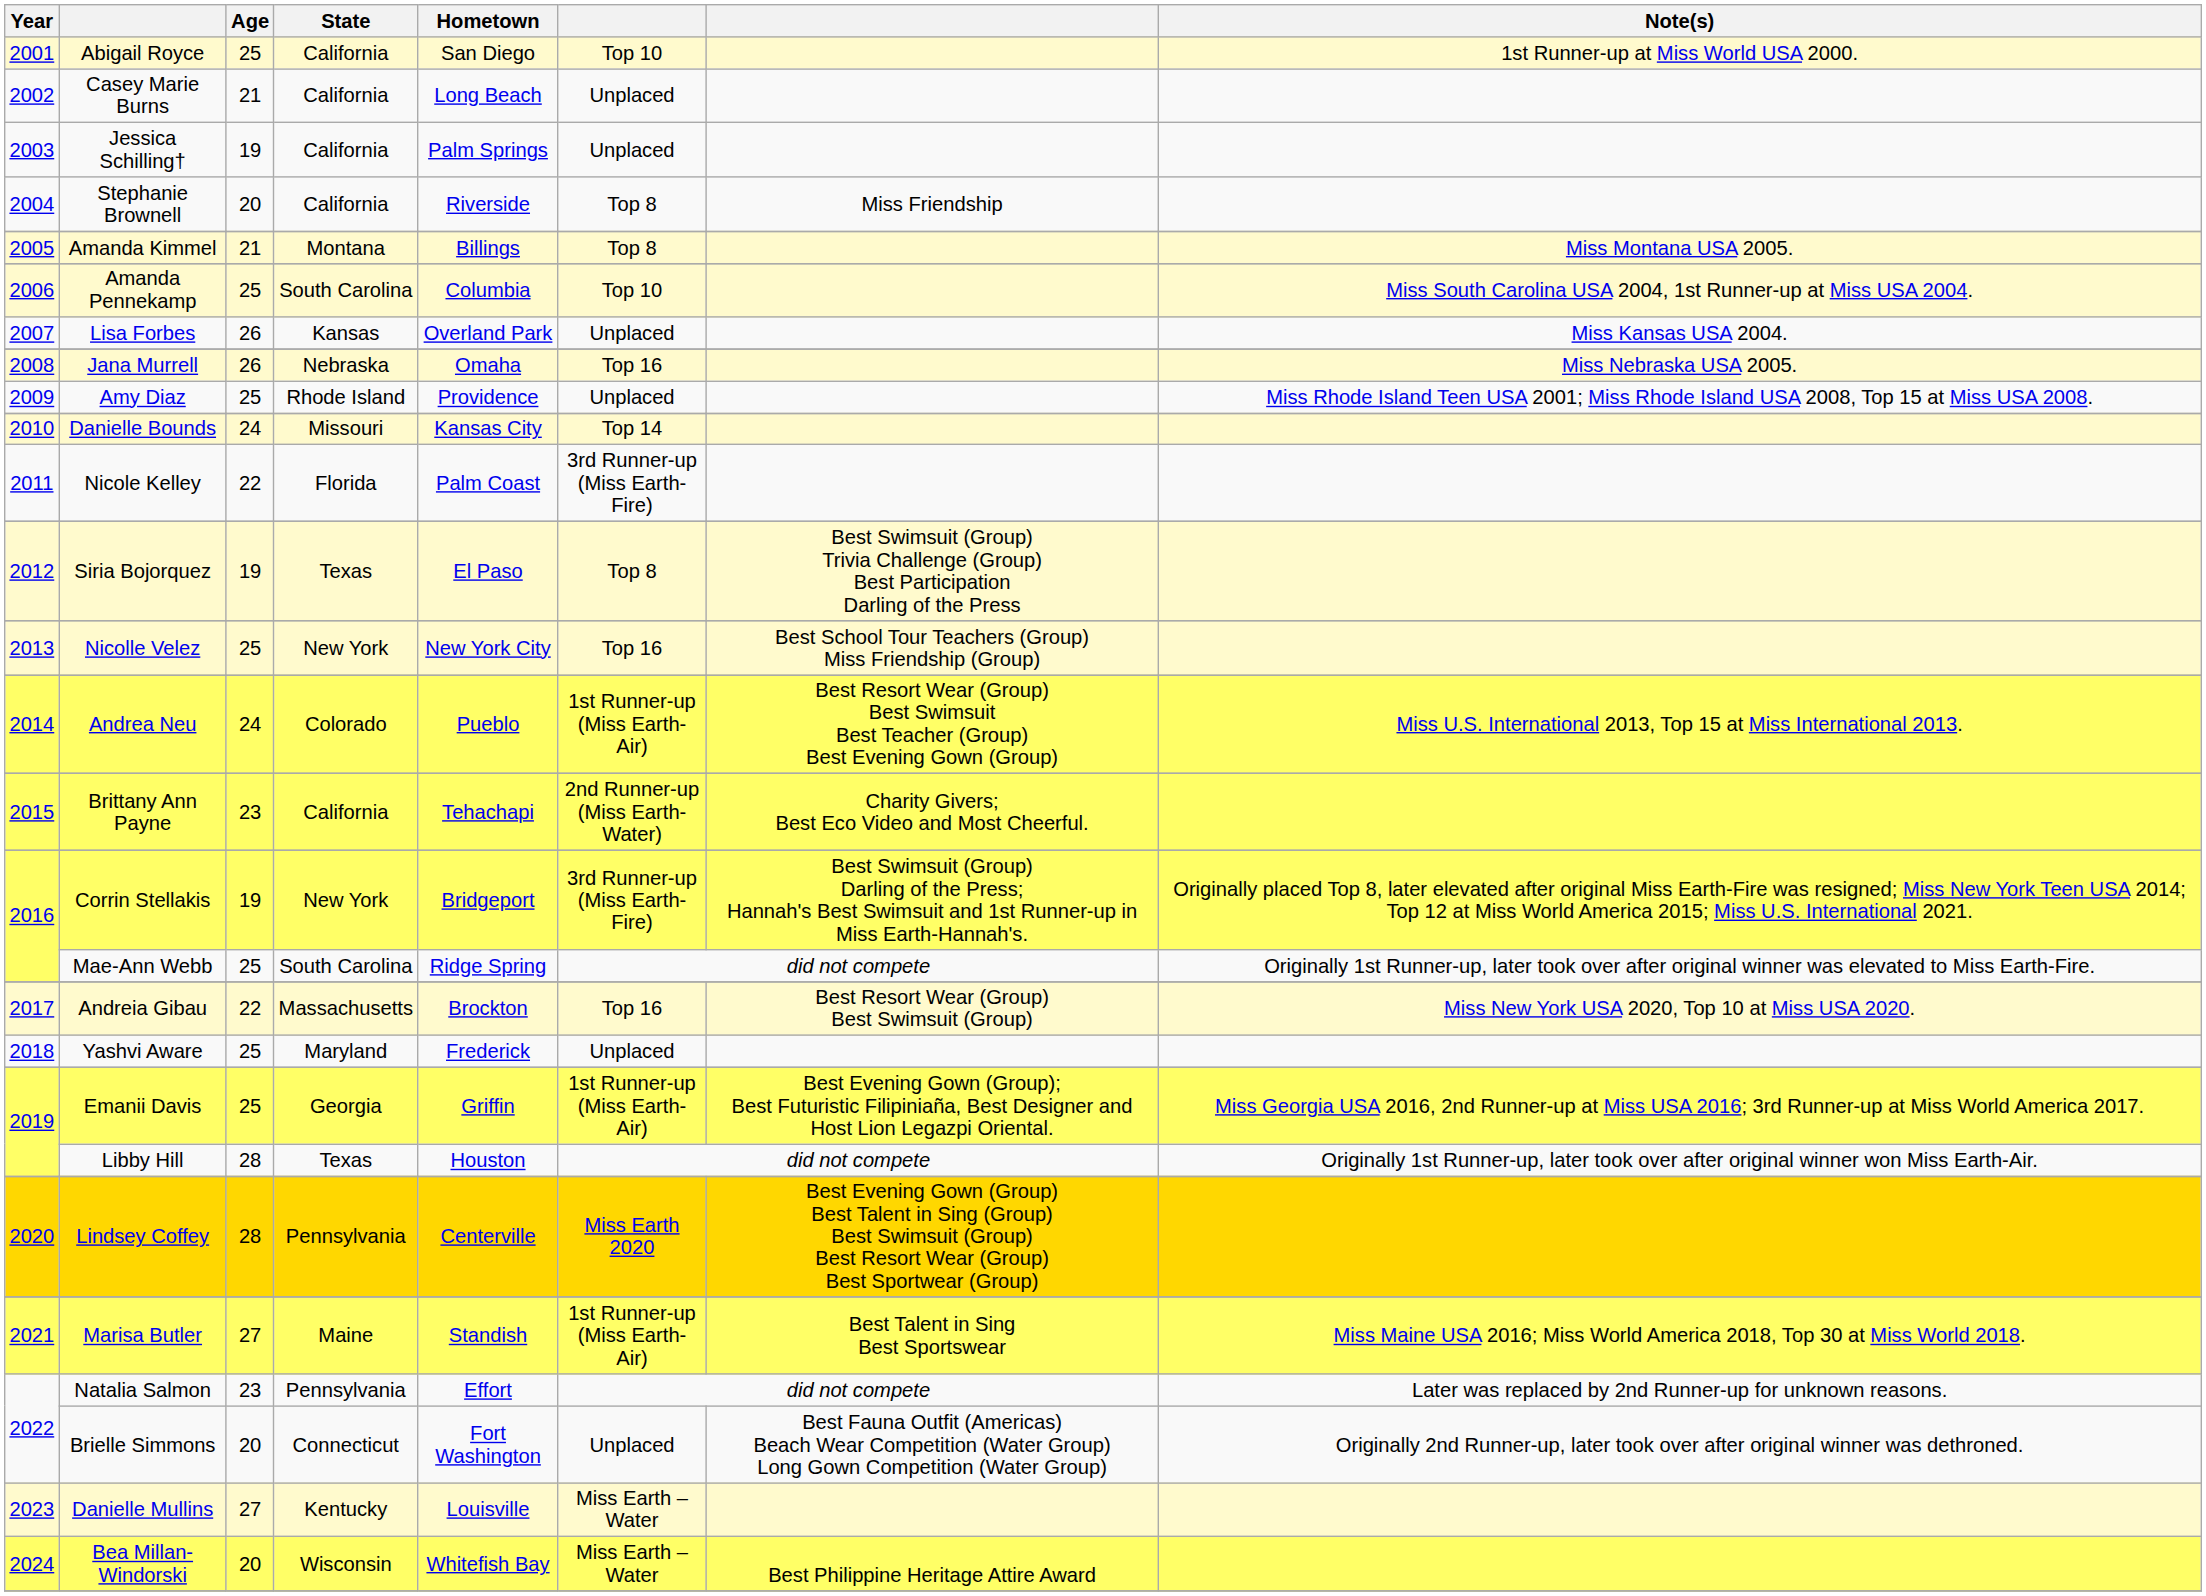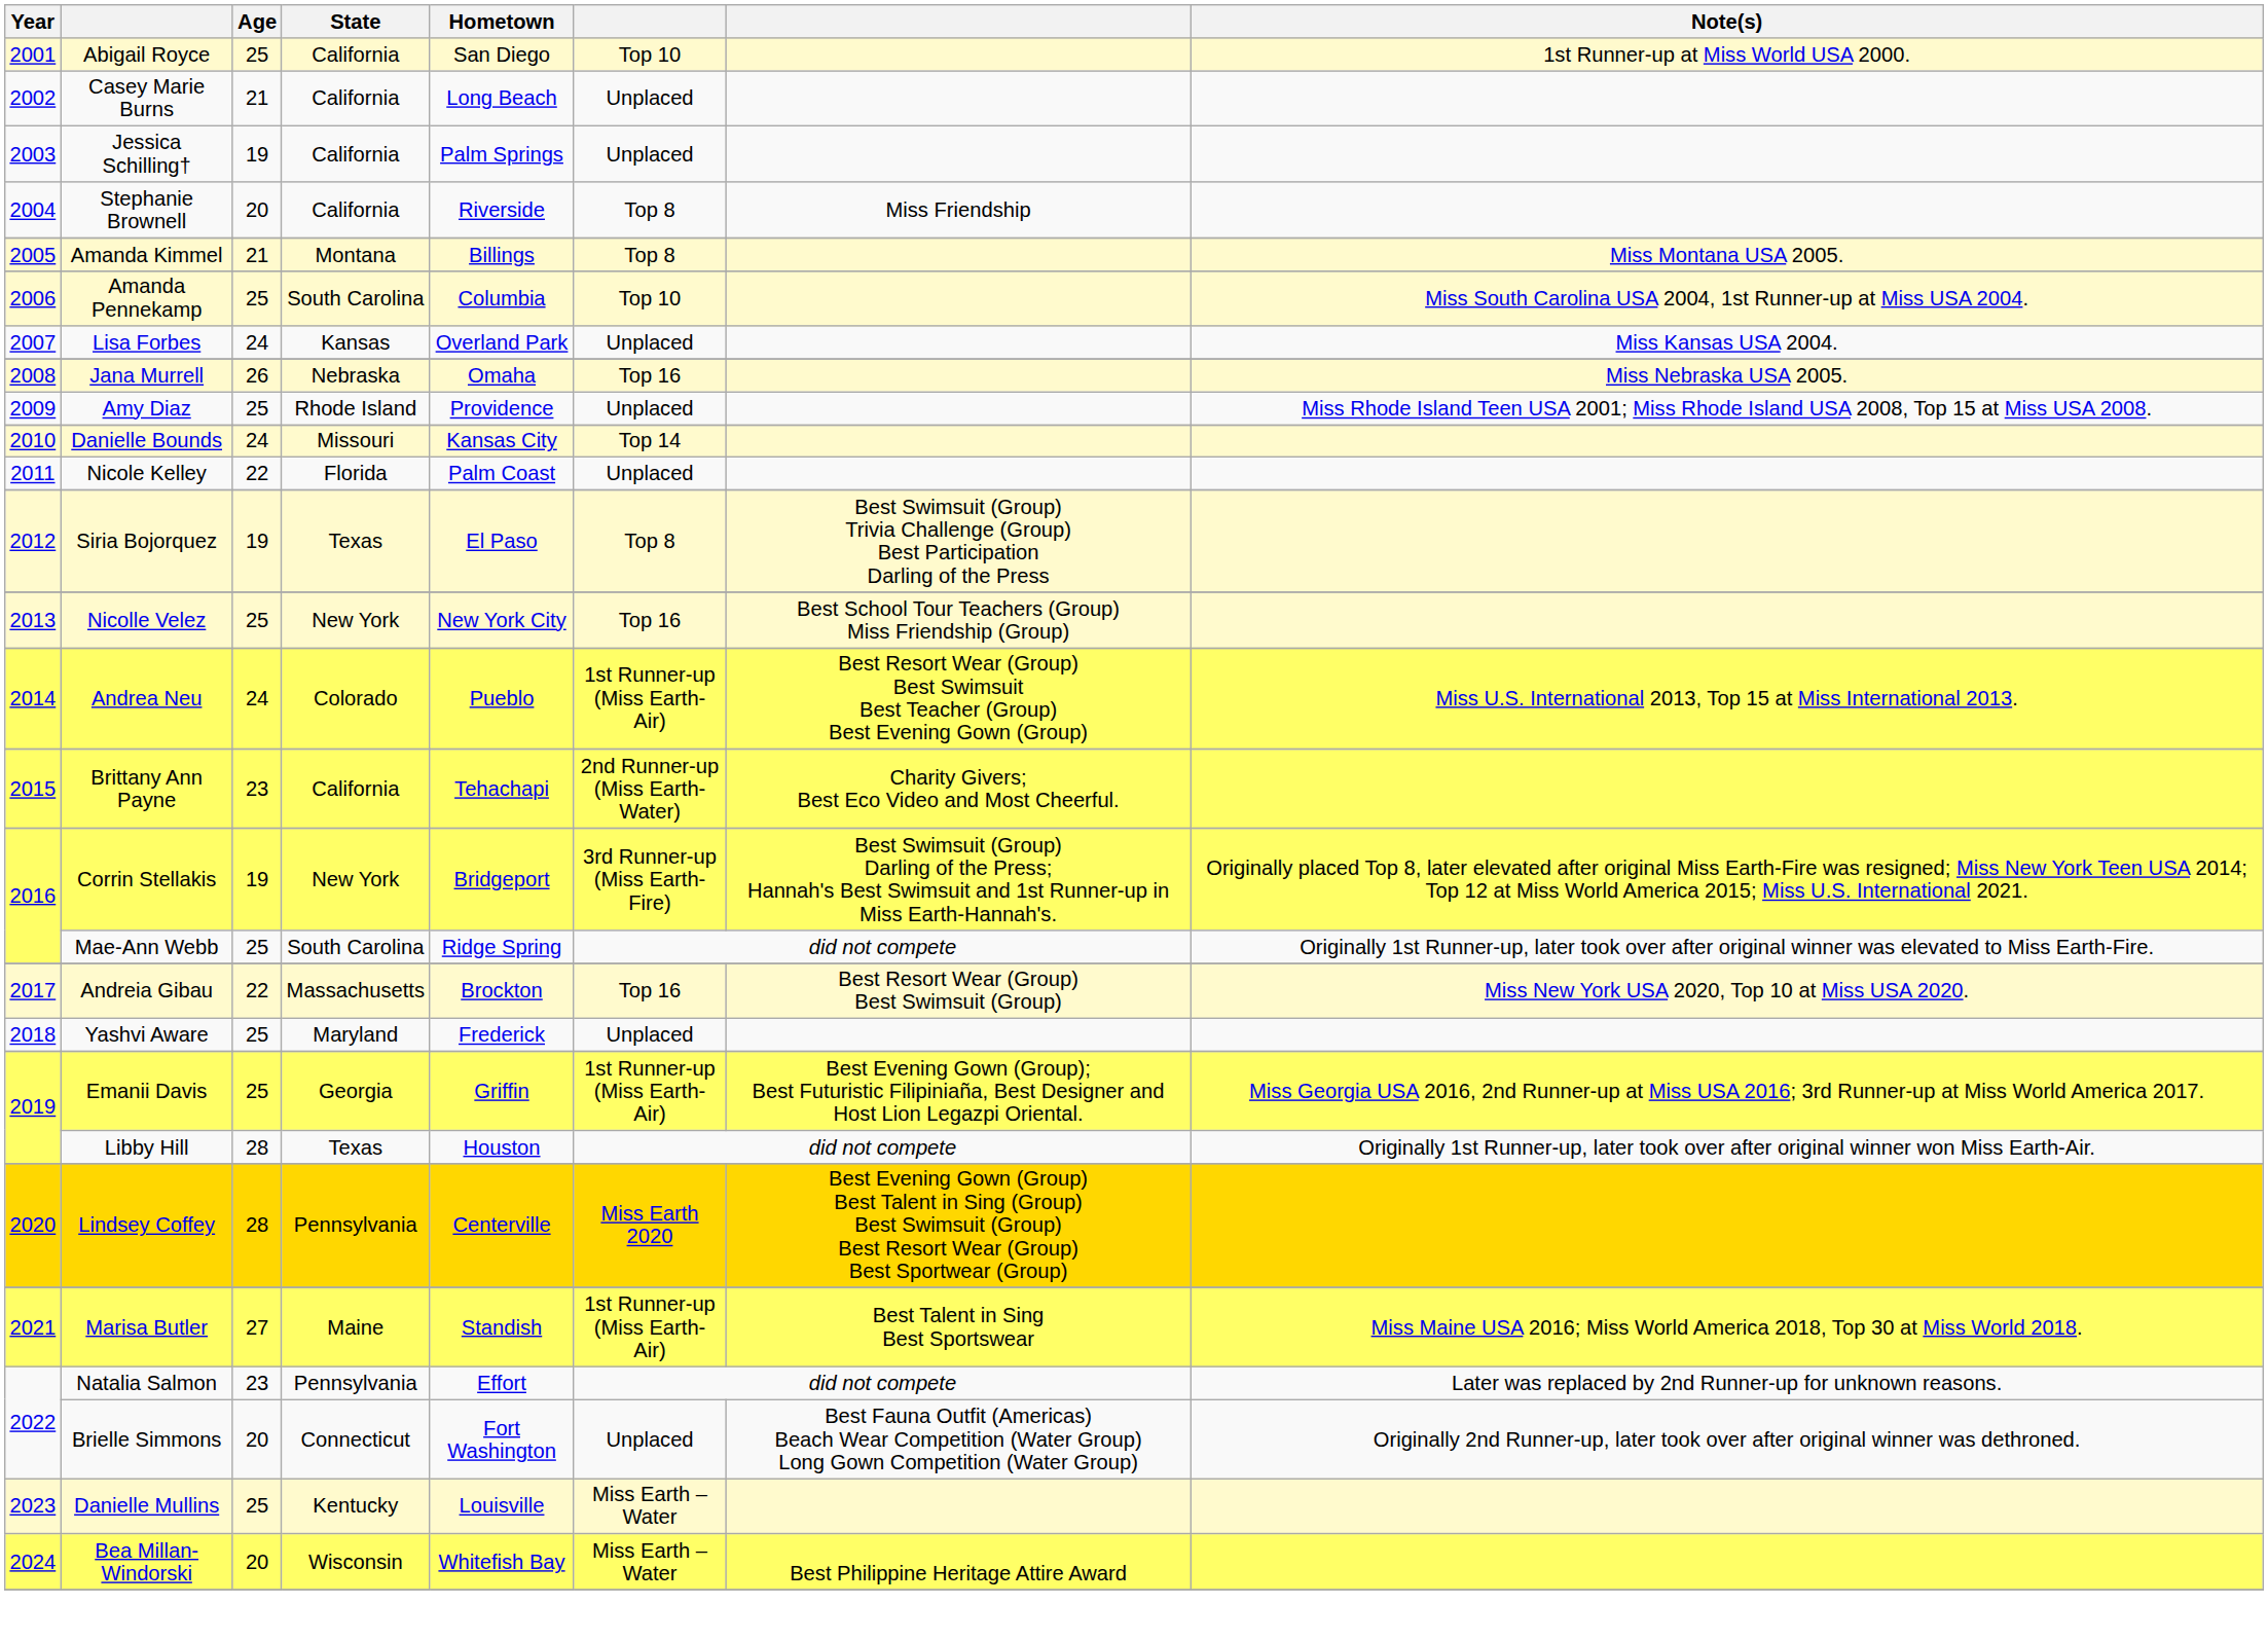Lisa Forbes | Age: 26 -> 24
Nicole Kelley | column 6: 3rd Runner-up (Miss Earth-Fire) -> Unplaced
Danielle Mullins | Age: 27 -> 25
